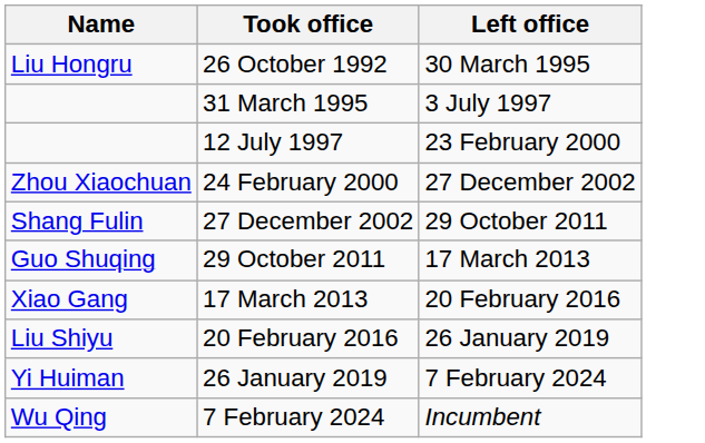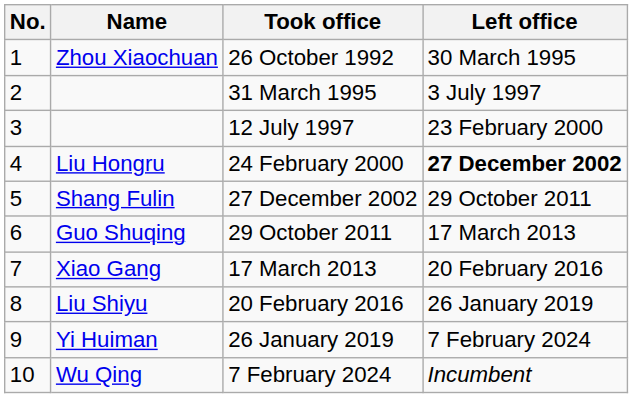+ column: No. | 1 | 2 | 3 | 4 | 5 | 6 | 7 | 8 | 9 | 10
26 October 1992 | Name: Liu Hongru -> Zhou Xiaochuan
24 February 2000 | Name: Zhou Xiaochuan -> Liu Hongru
24 February 2000 | Left office: normal -> bold
